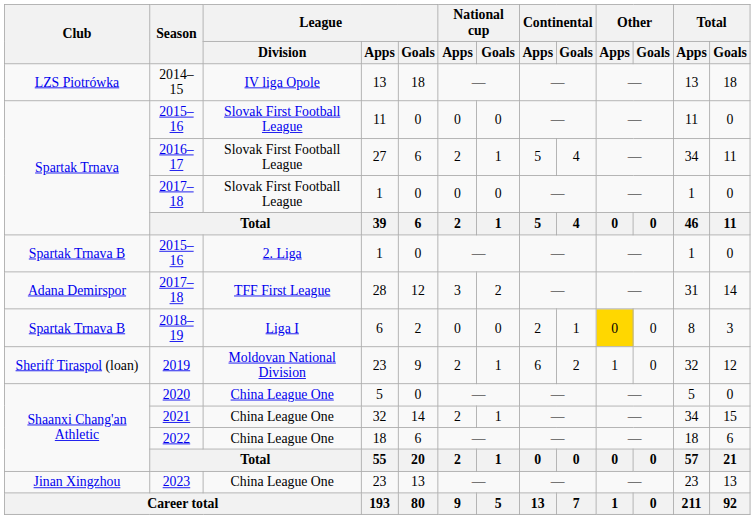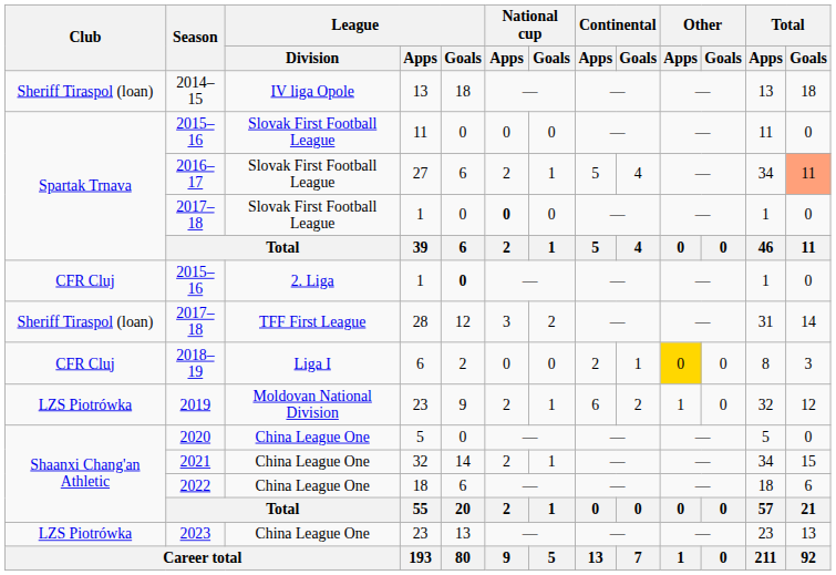2014–15 | Club: LZS Piotrówka -> Sheriff Tiraspol (loan)
2016–17 | Total / Goals: no background -> lightsalmon background
2017–18 / 1 | National cup / Apps: normal -> bold
2015–16 / 1 | Club: Spartak Trnava B -> CFR Cluj
2015–16 / 1 | League / Goals: normal -> bold
2017–18 / 28 | Club: Adana Demirspor -> Sheriff Tiraspol (loan)
2018–19 | Club: Spartak Trnava B -> CFR Cluj
2019 | Club: Sheriff Tiraspol (loan) -> LZS Piotrówka
2023 | Club: Jinan Xingzhou -> LZS Piotrówka
